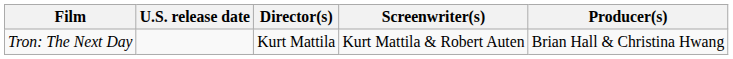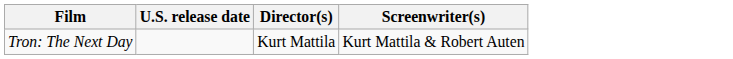- column: Producer(s) | Brian Hall & Christina Hwang
